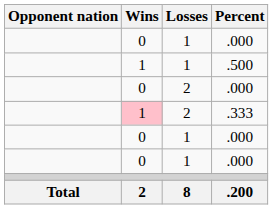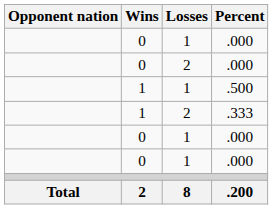rows swapped: .500 <-> 2 / .000
.333 | Wins: pink background -> no background
